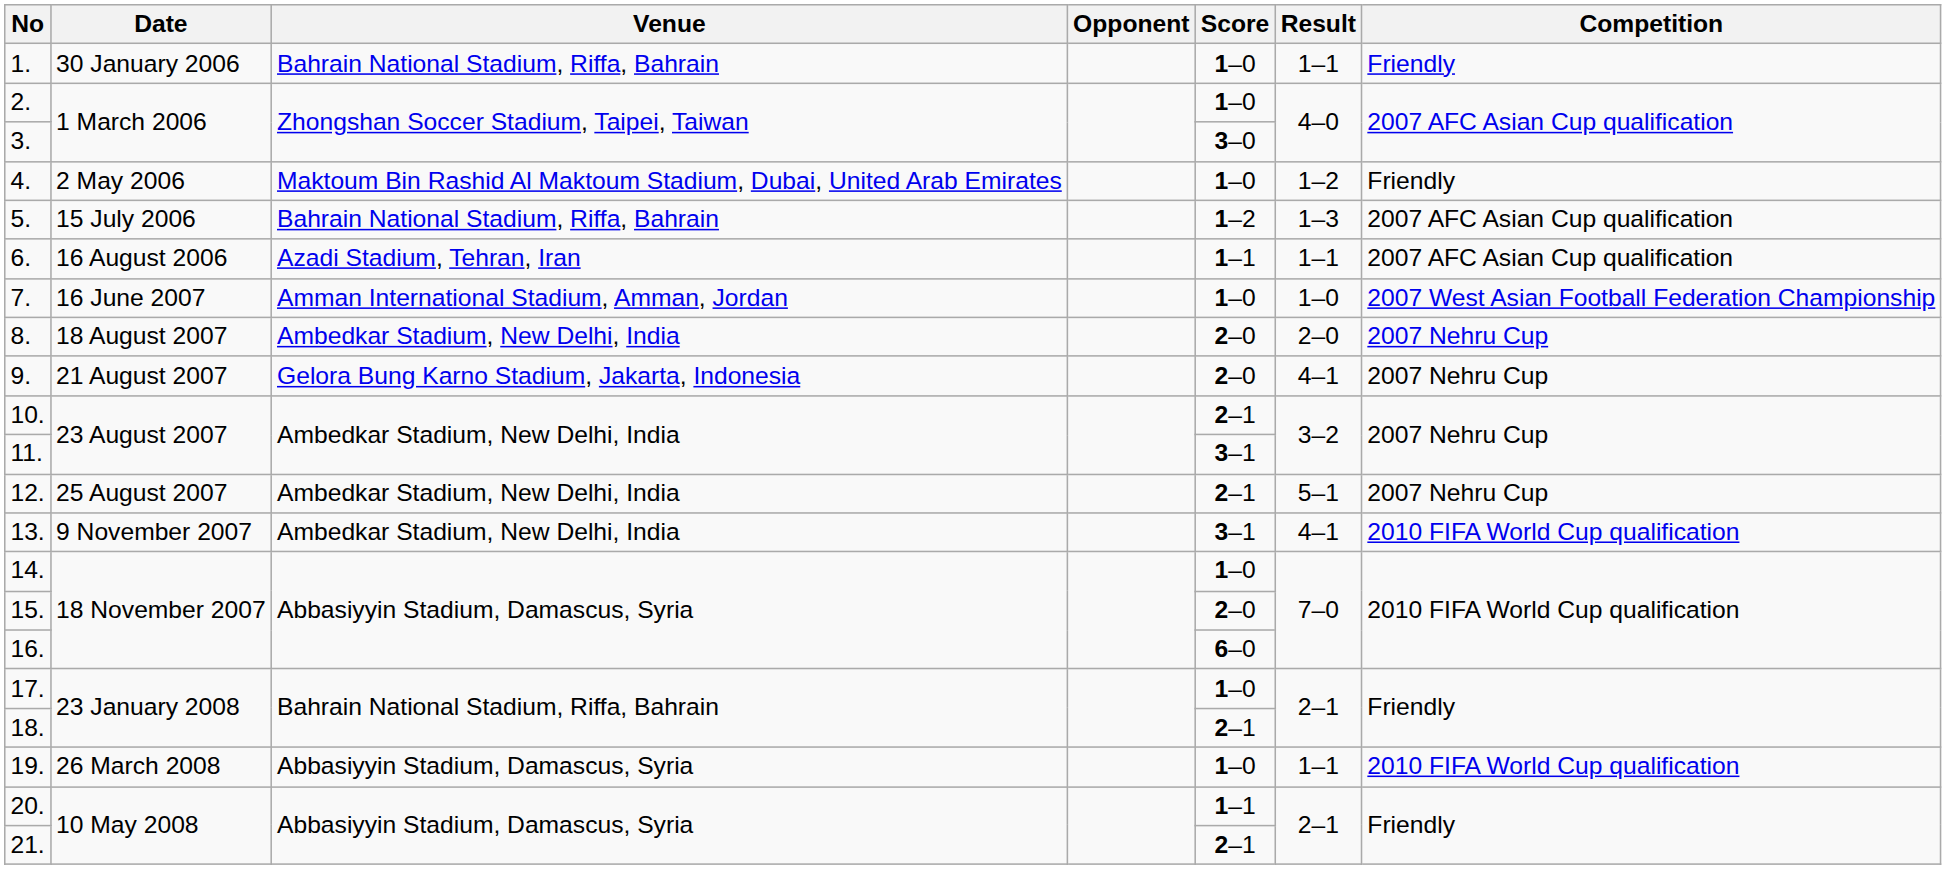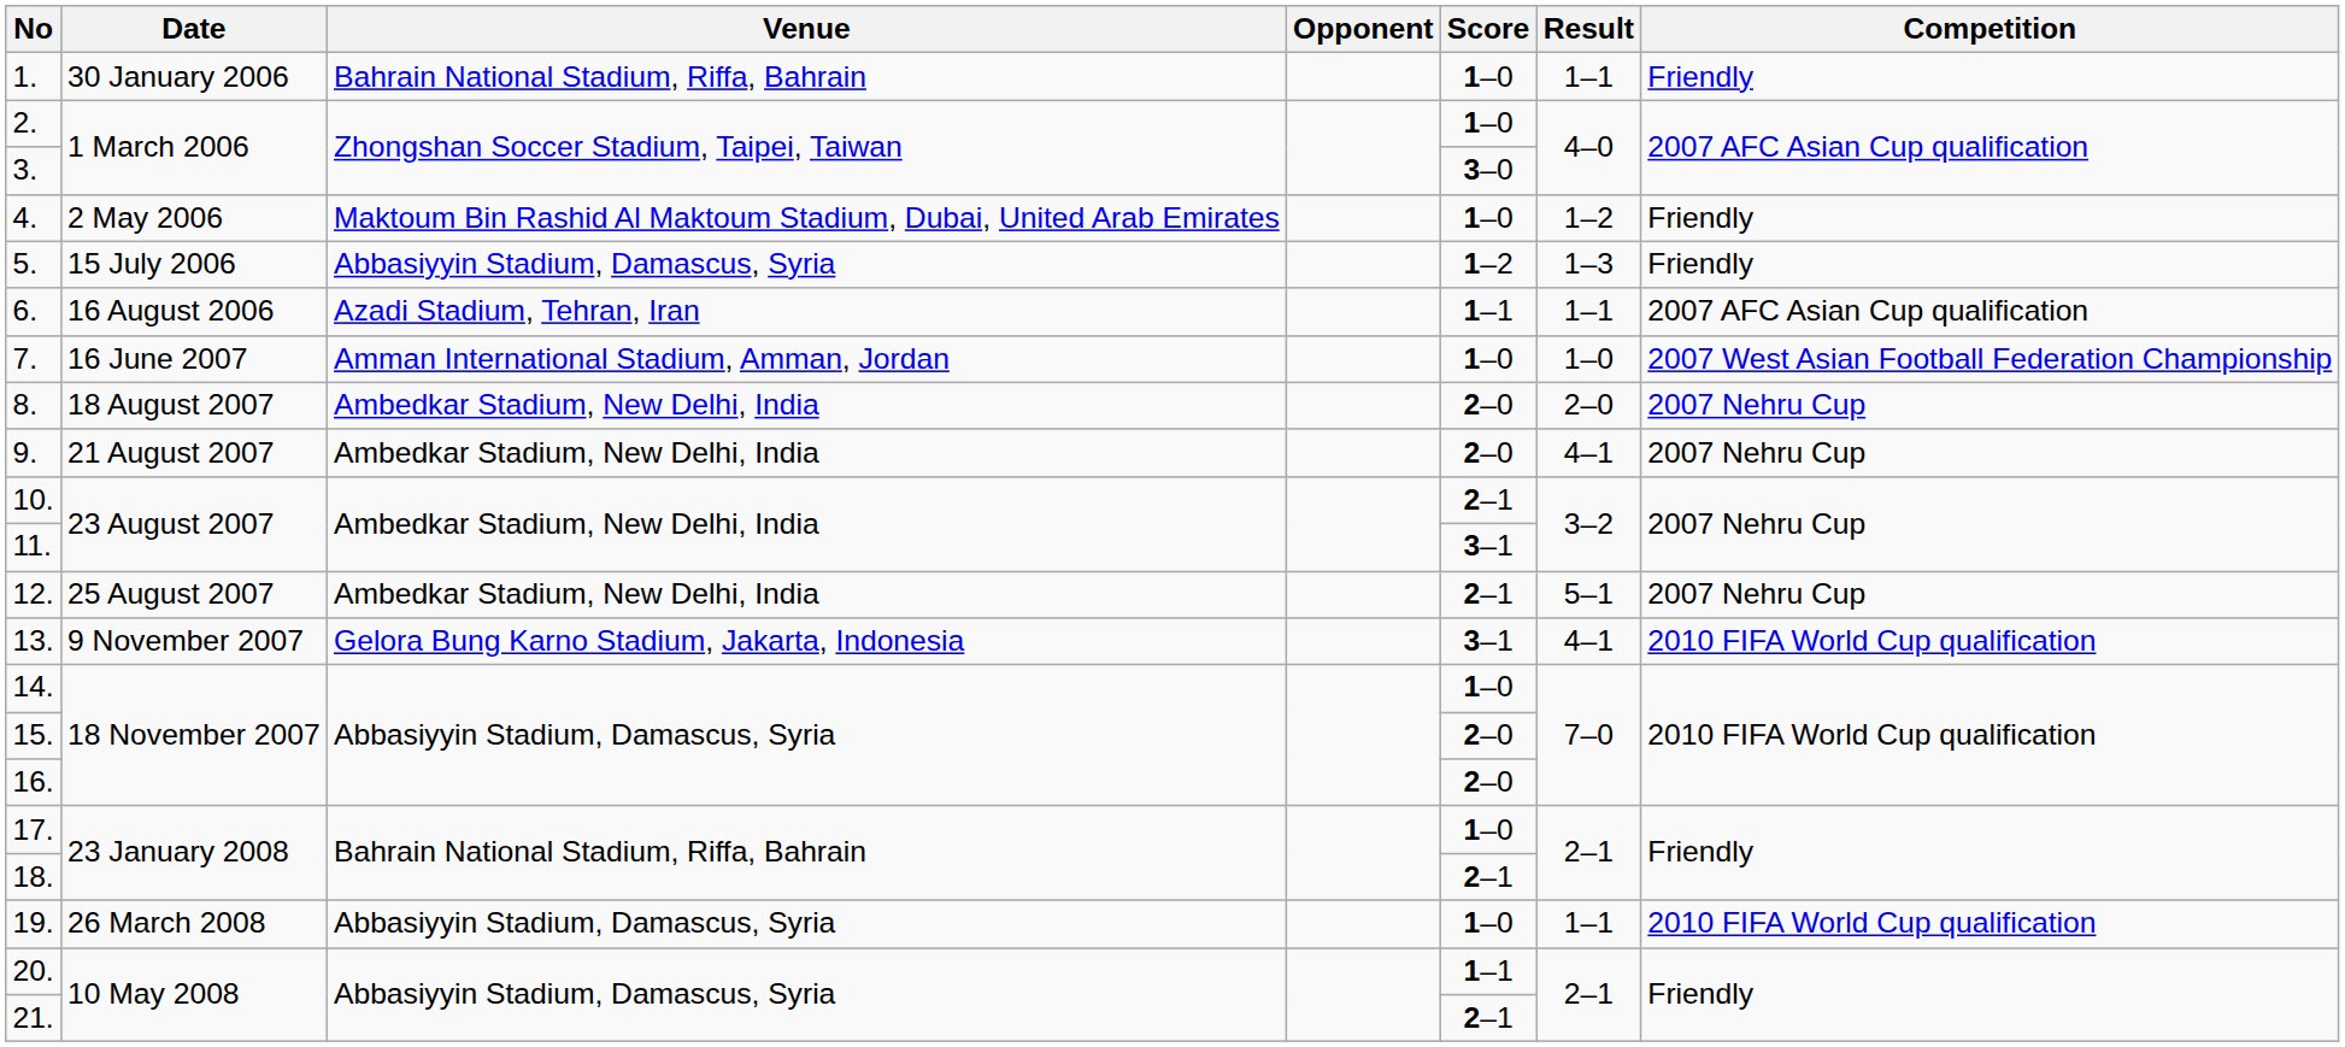5. | Venue: Bahrain National Stadium, Riffa, Bahrain -> Abbasiyyin Stadium, Damascus, Syria
5. | Competition: 2007 AFC Asian Cup qualification -> Friendly
9. | Venue: Gelora Bung Karno Stadium, Jakarta, Indonesia -> Ambedkar Stadium, New Delhi, India
13. | Venue: Ambedkar Stadium, New Delhi, India -> Gelora Bung Karno Stadium, Jakarta, Indonesia
16. | Score: 6–0 -> 2–0
